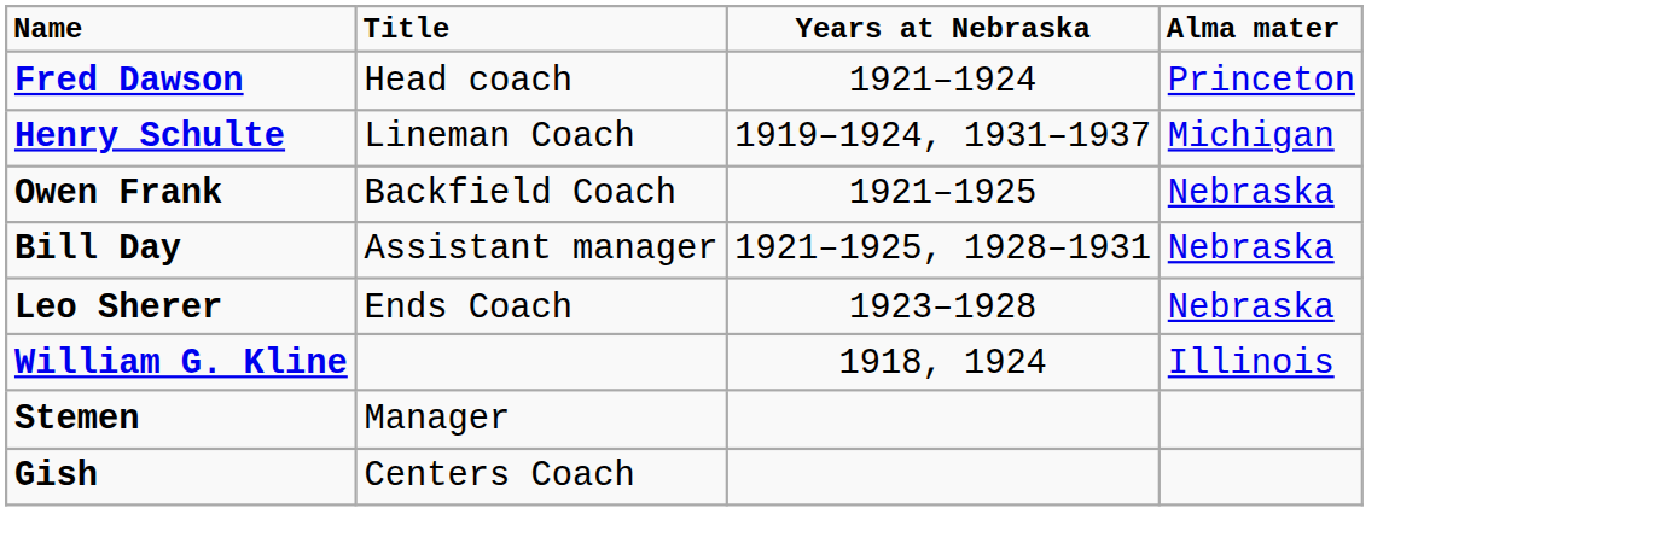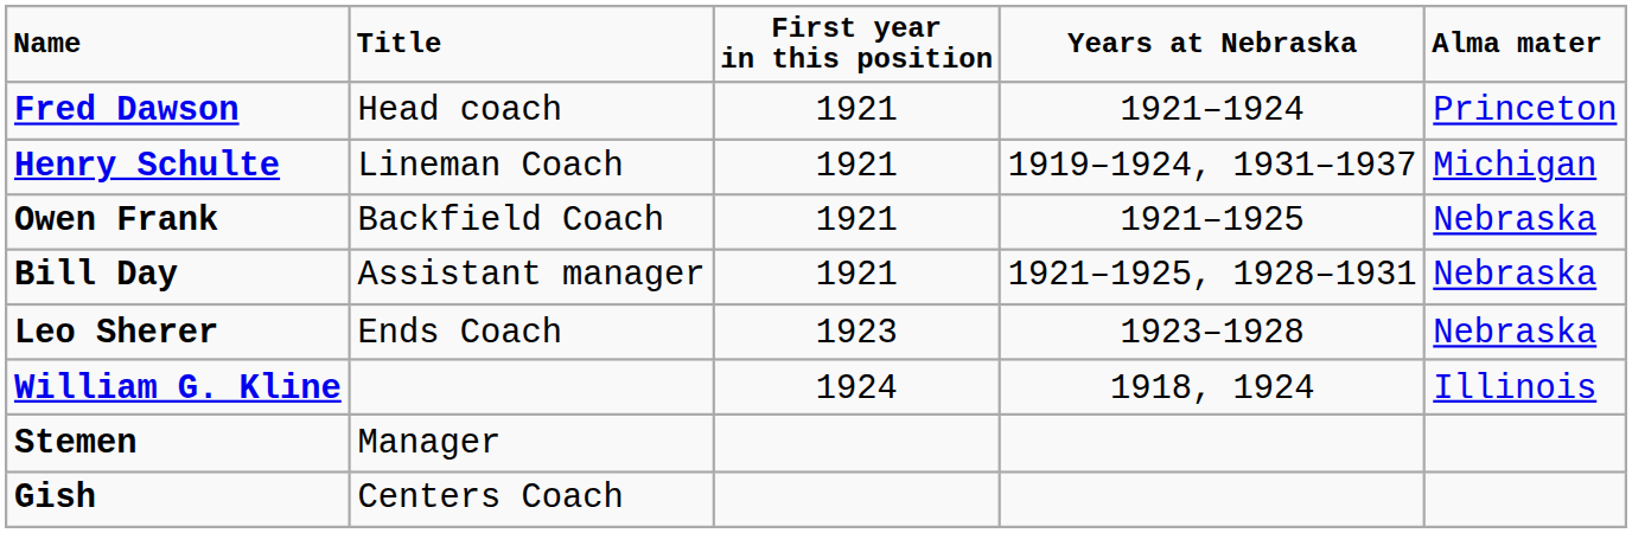+ column: First year in this position | 1921 | 1921 | 1921 | 1921 | 1923 | 1924
